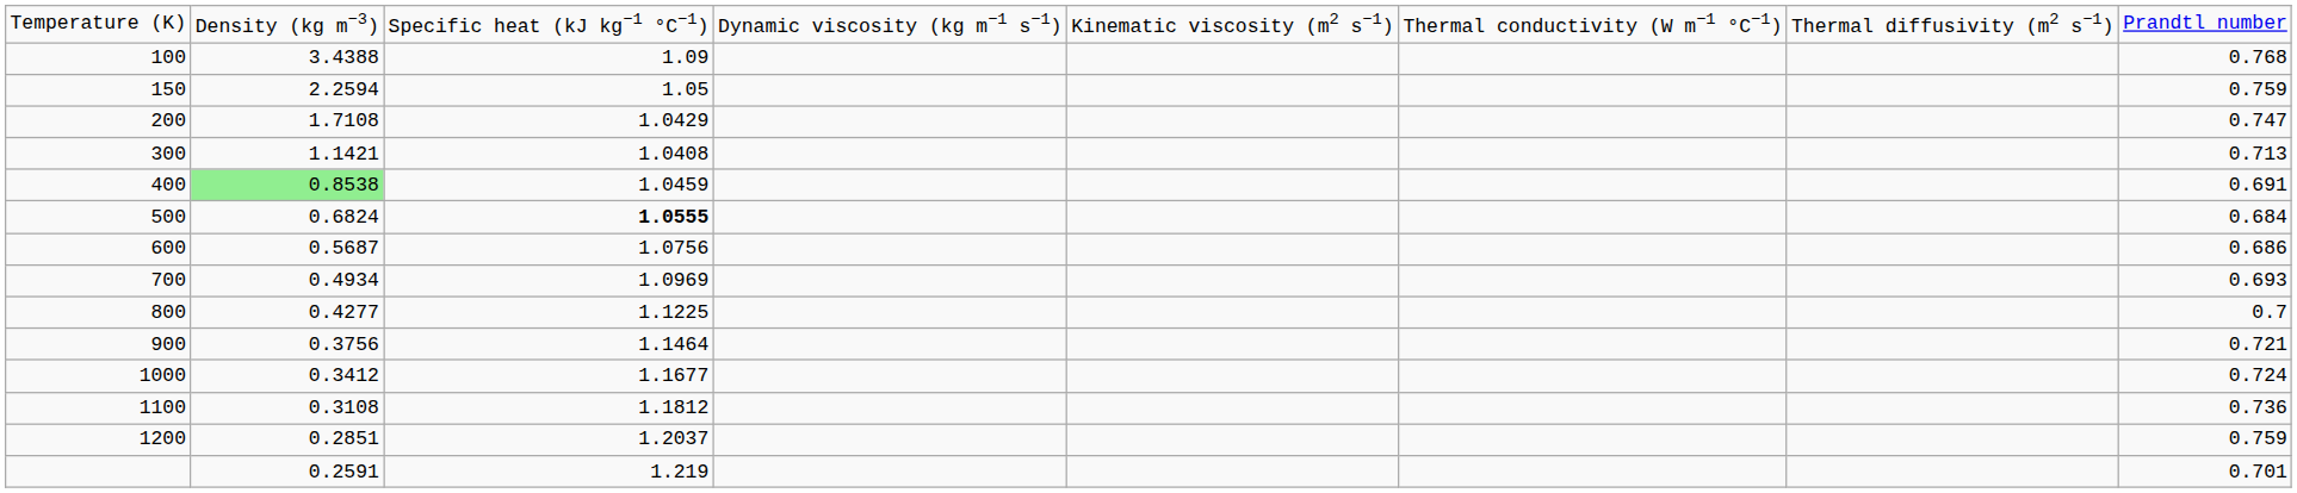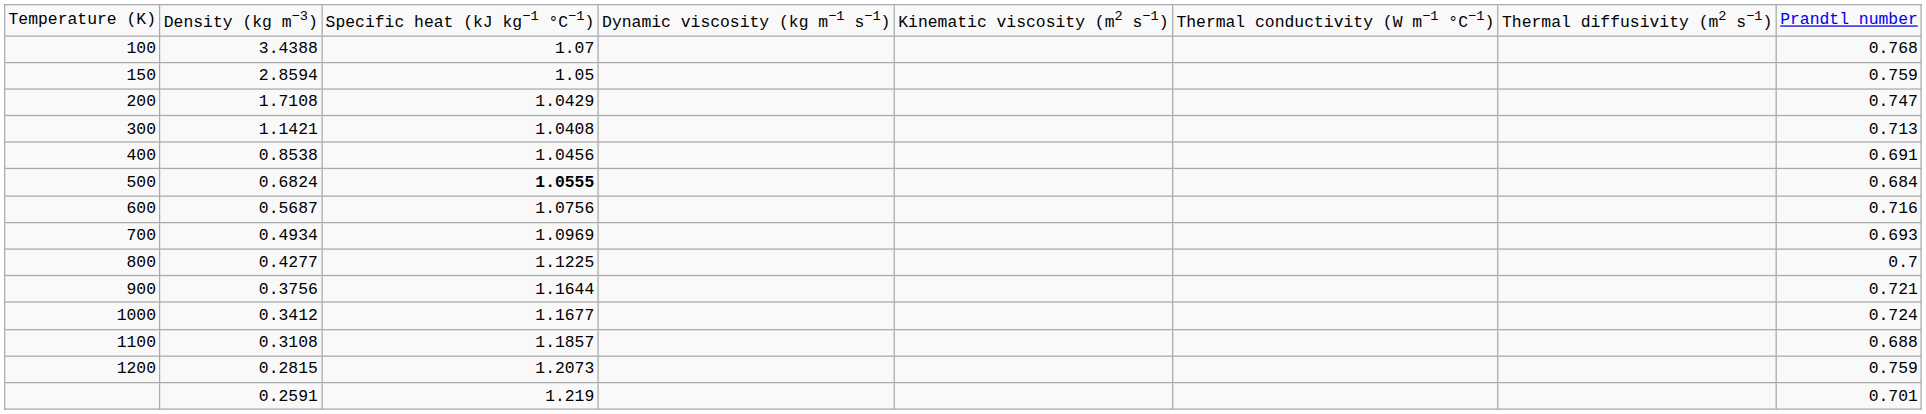100 | column 3: 1.09 -> 1.07
150 | column 2: 2.2594 -> 2.8594
400 | column 2: lightgreen background -> no background
400 | column 3: 1.0459 -> 1.0456
600 | column 8: 0.686 -> 0.716
900 | column 3: 1.1464 -> 1.1644
1100 | column 3: 1.1812 -> 1.1857
1100 | column 8: 0.736 -> 0.688
1200 | column 2: 0.2851 -> 0.2815
1200 | column 3: 1.2037 -> 1.2073
